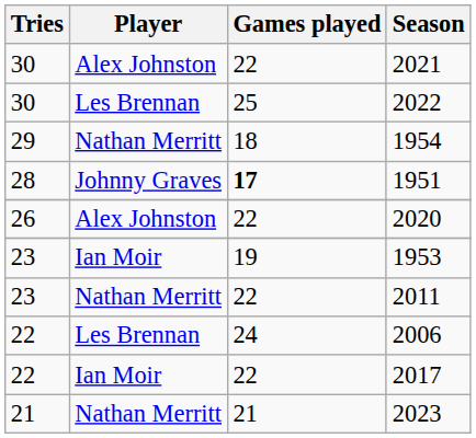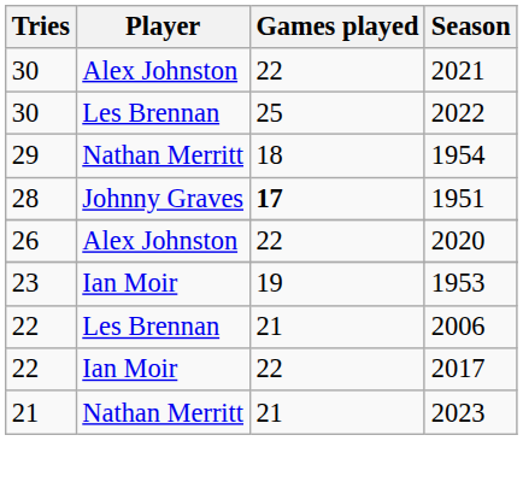- row: 23 | Nathan Merritt | 22 | 2011
2006 | Games played: 24 -> 21
